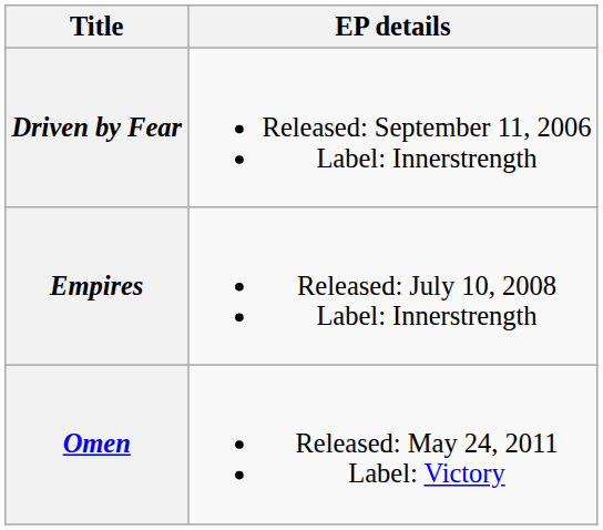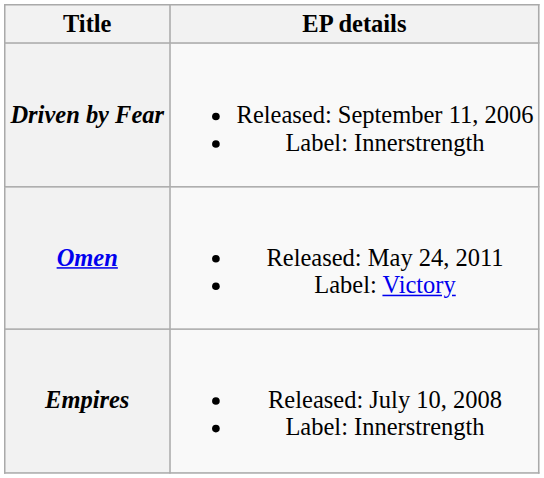rows swapped: Empires <-> Omen
